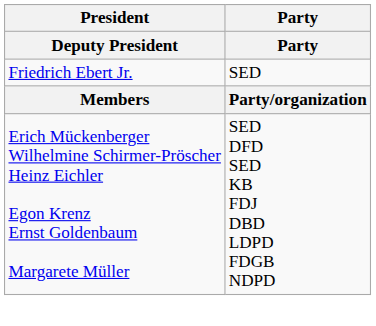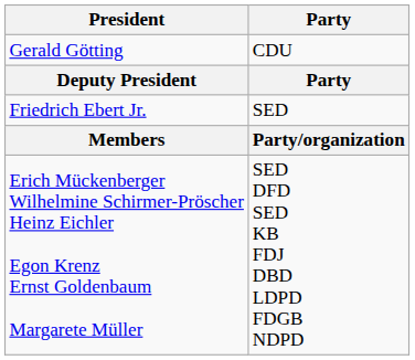+ row: Gerald Götting | CDU
